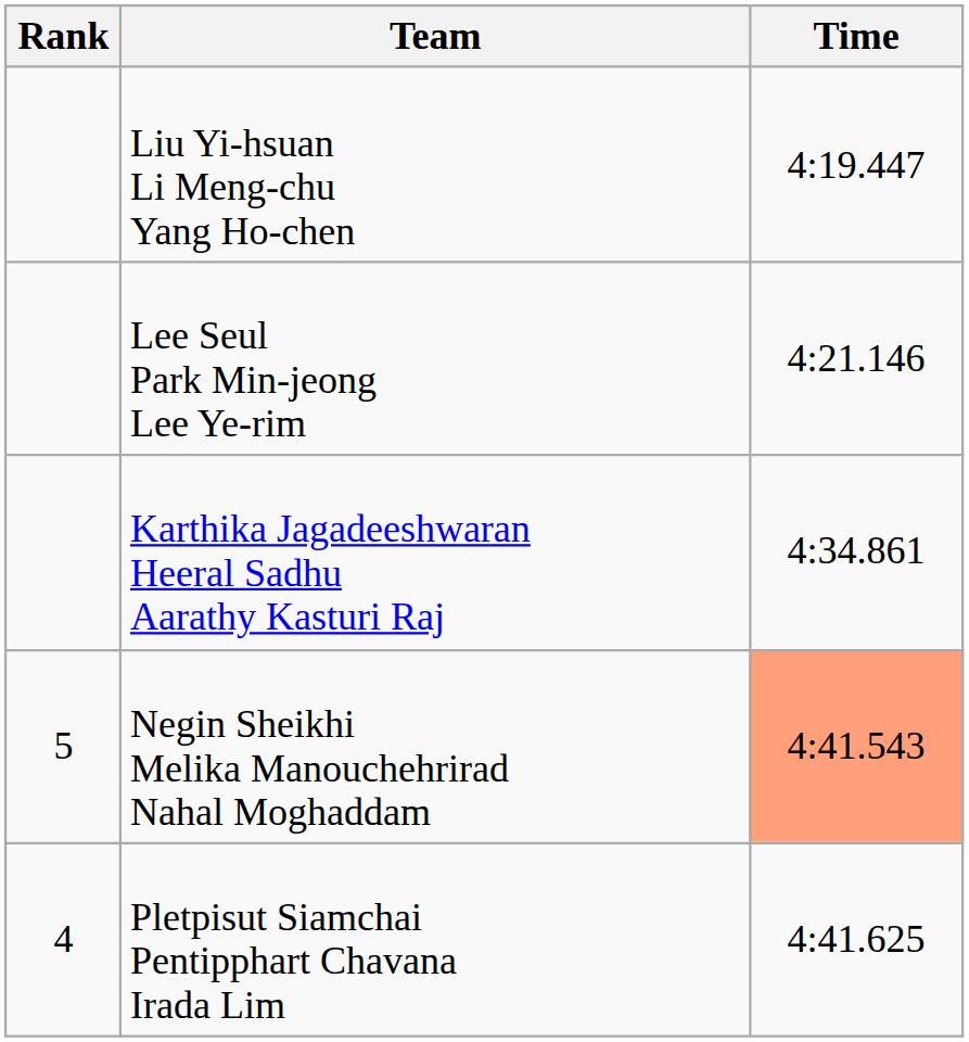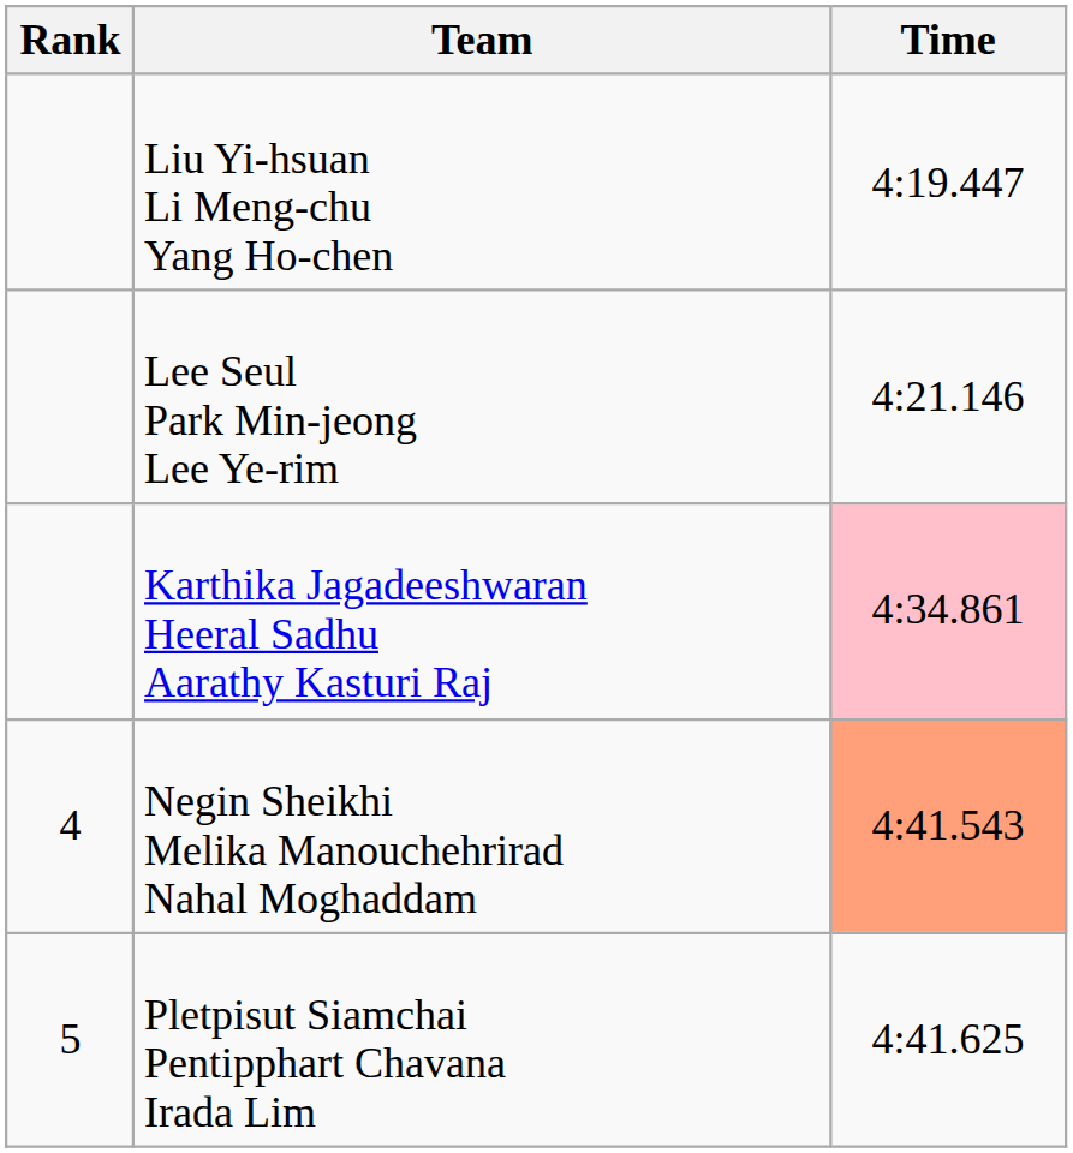Karthika Jagadeeshwaran Heeral Sadhu Aarathy Kasturi Raj | Time: no background -> pink background
Negin Sheikhi Melika Manouchehrirad Nahal Moghaddam | Rank: 5 -> 4
Pletpisut Siamchai Pentipphart Chavana Irada Lim | Rank: 4 -> 5
